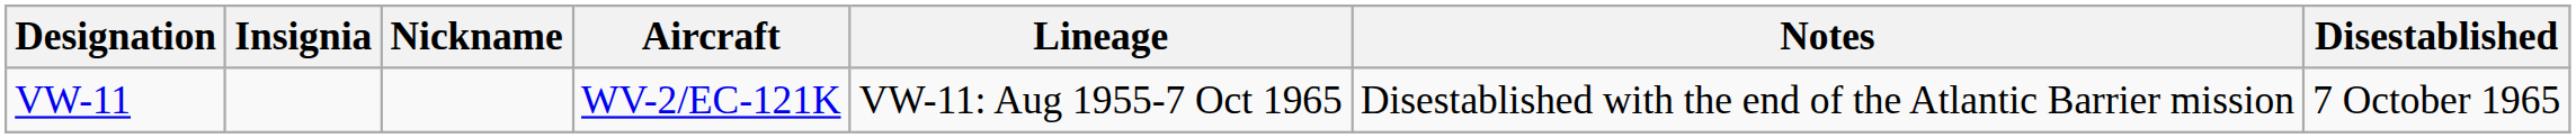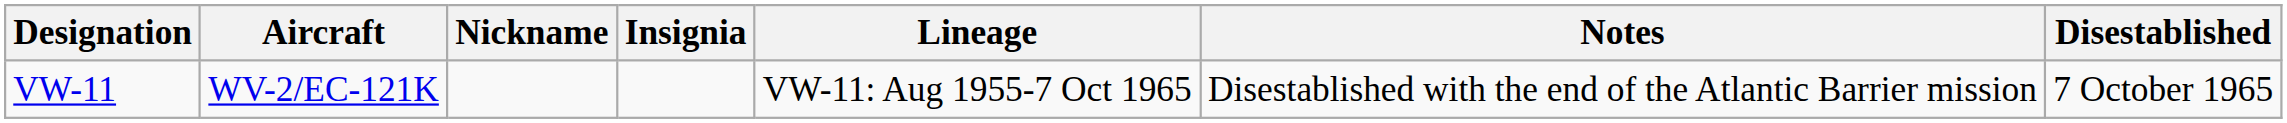columns swapped: Insignia <-> Aircraft
